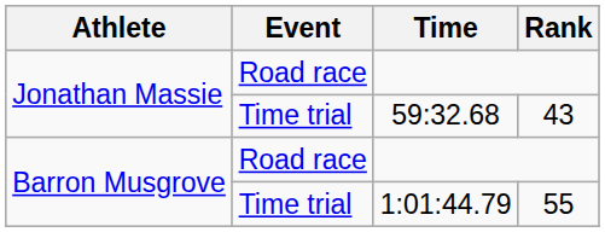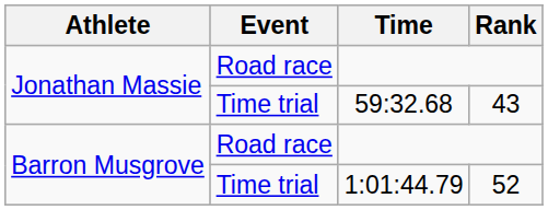1:01:44.79 | Rank: 55 -> 52
